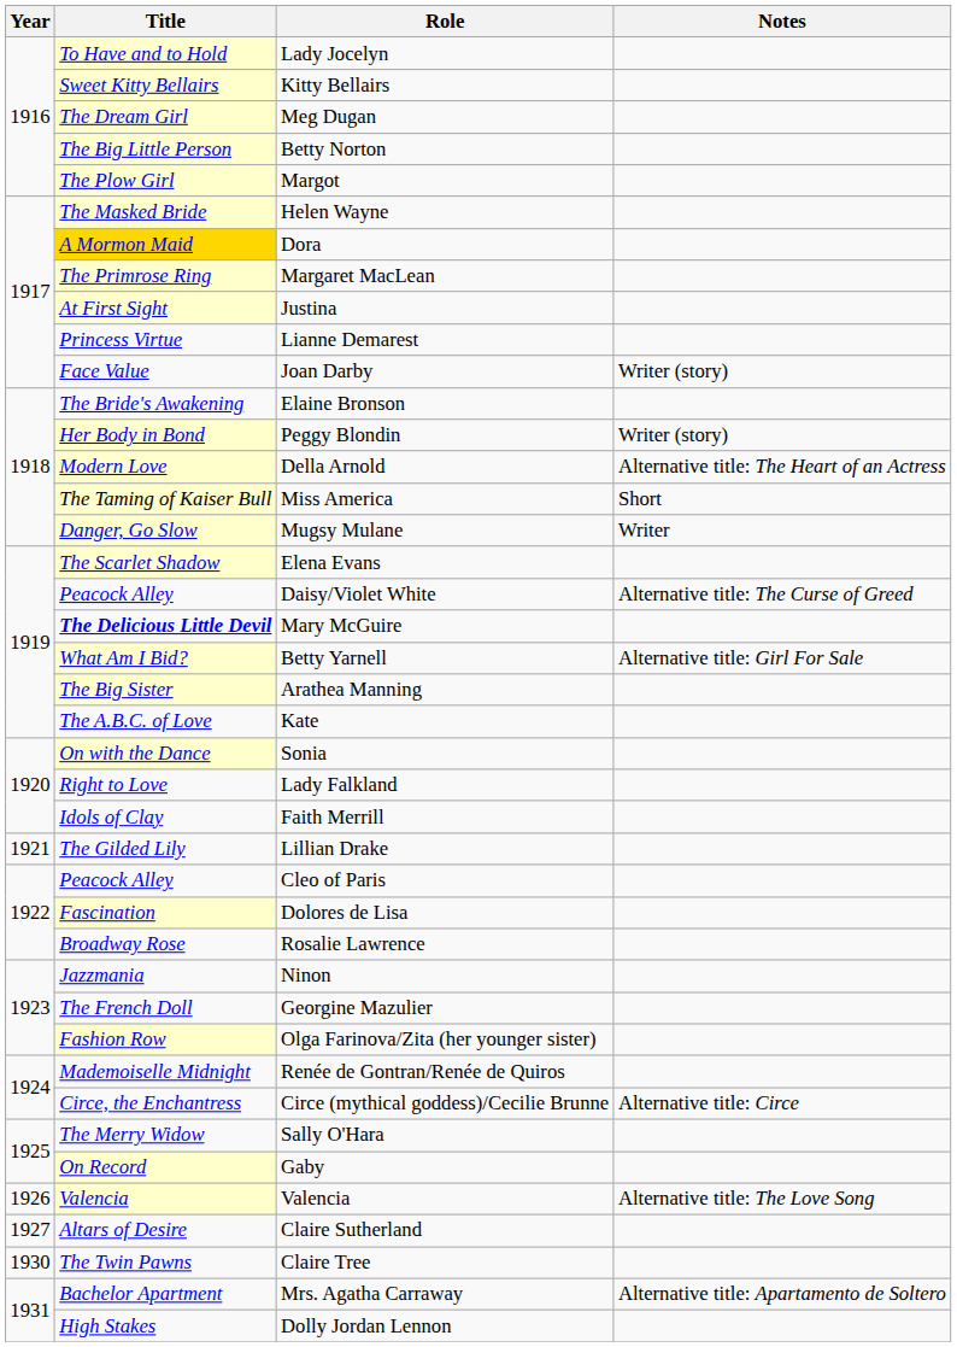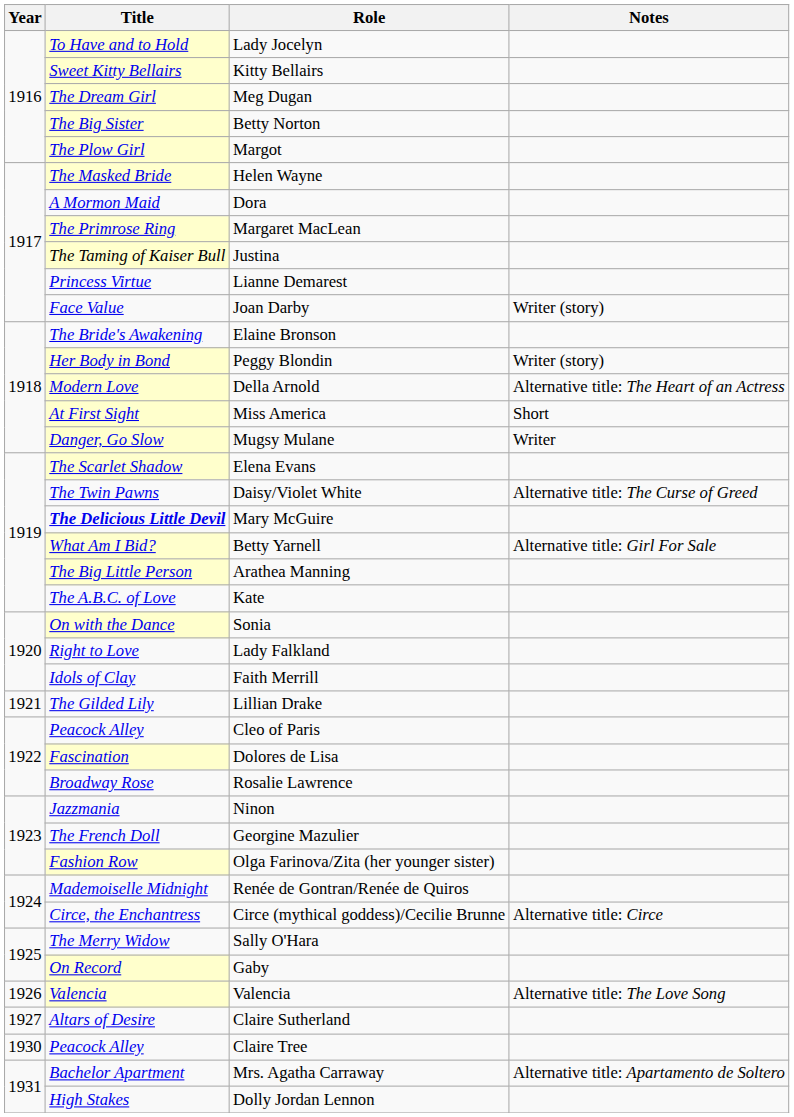Betty Norton | Title: The Big Little Person -> The Big Sister
Dora | Title: gold background -> no background
Justina | Title: At First Sight -> The Taming of Kaiser Bull
Miss America | Title: The Taming of Kaiser Bull -> At First Sight
Daisy/Violet White | Title: Peacock Alley -> The Twin Pawns
Arathea Manning | Title: The Big Sister -> The Big Little Person
Claire Tree | Title: The Twin Pawns -> Peacock Alley
